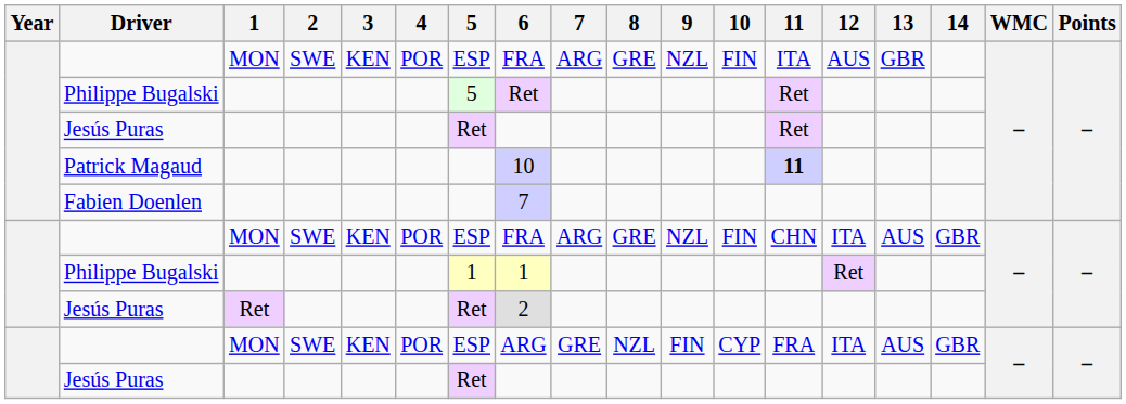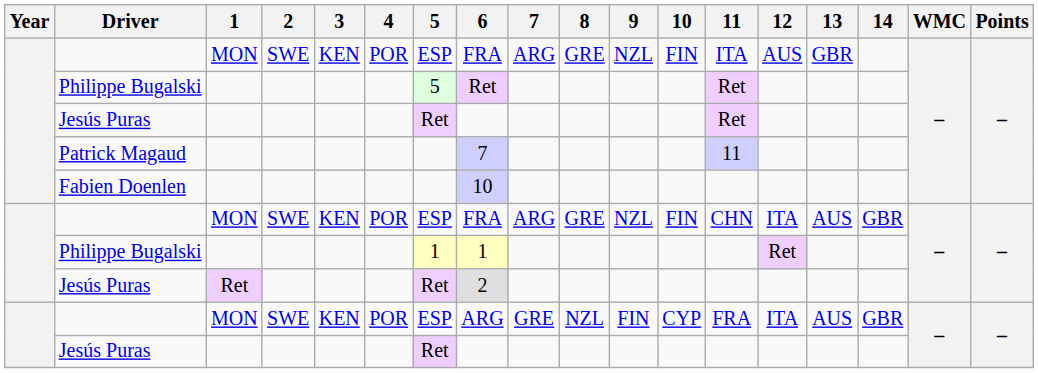Patrick Magaud | 6: 10 -> 7
Patrick Magaud | 11: bold -> normal
Fabien Doenlen | 6: 7 -> 10
